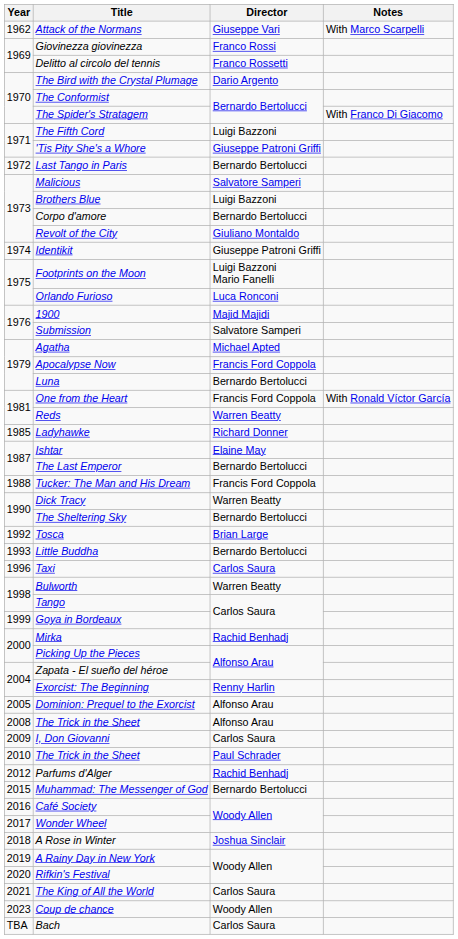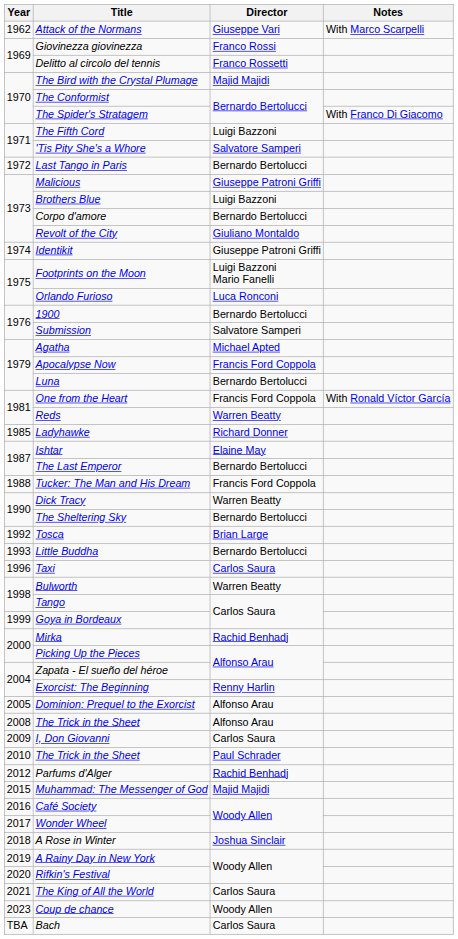The Bird with the Crystal Plumage | Director: Dario Argento -> Majid Majidi
'Tis Pity She's a Whore | Director: Giuseppe Patroni Griffi -> Salvatore Samperi
Malicious | Director: Salvatore Samperi -> Giuseppe Patroni Griffi
1900 | Director: Majid Majidi -> Bernardo Bertolucci
Muhammad: The Messenger of God | Director: Bernardo Bertolucci -> Majid Majidi
